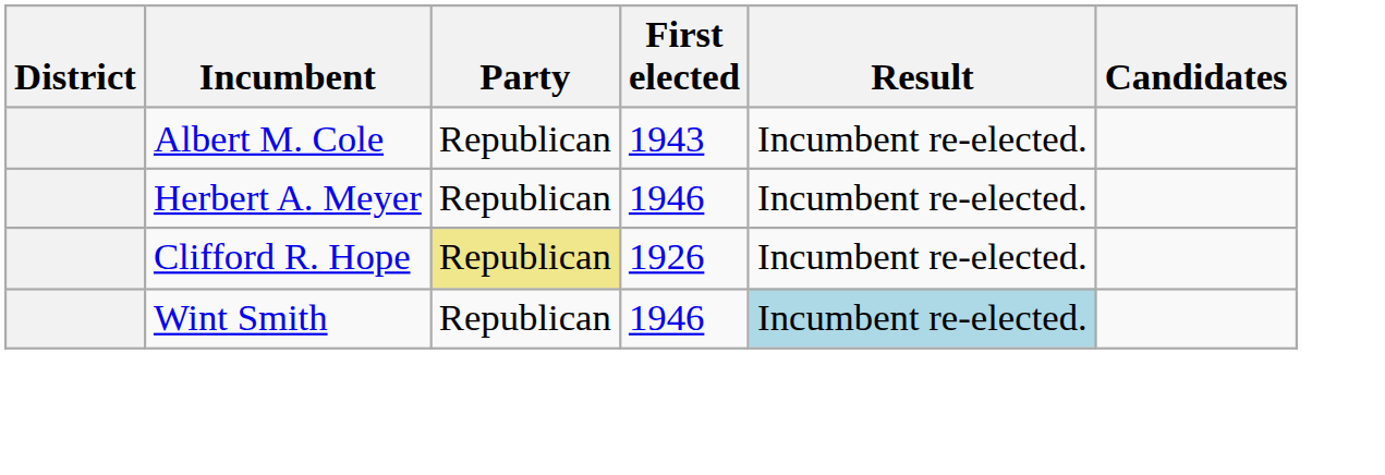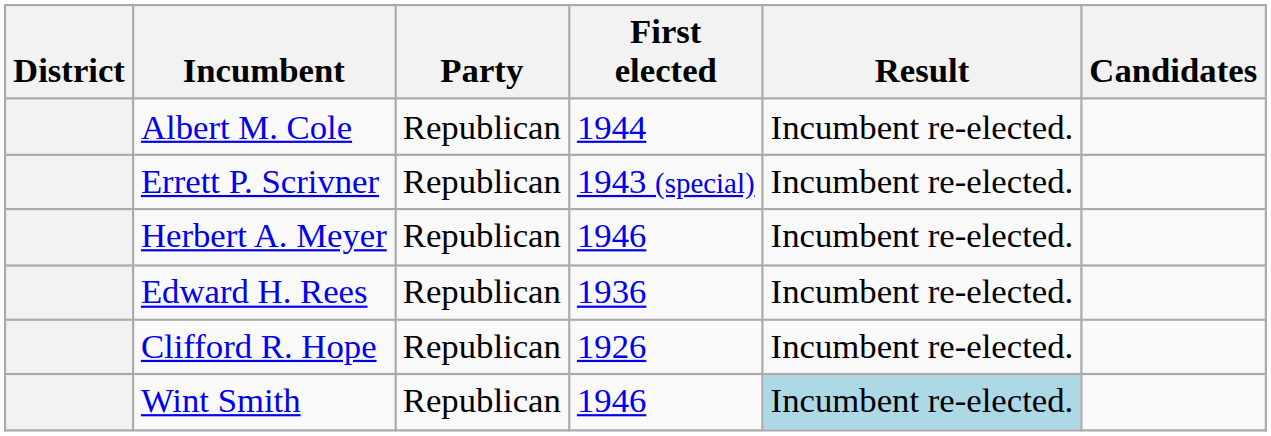Albert M. Cole | First elected: 1943 -> 1944
+ row: Errett P. Scrivner | Republican | 1943 (special) | Incumbent re-elected.
+ row: Edward H. Rees | Republican | 1936 | Incumbent re-elected.
Clifford R. Hope | Party: khaki background -> no background
